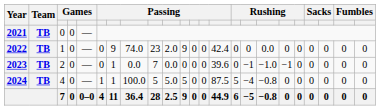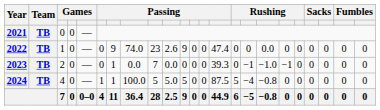2022 | column 10: 2.0 -> 2.6
2022 | column 14: 42.4 -> 47.4
2023 | column 14: 39.6 -> 39.3
